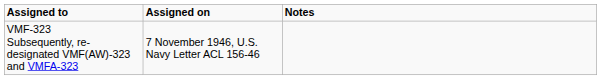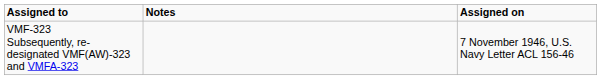columns swapped: Assigned on <-> Notes
